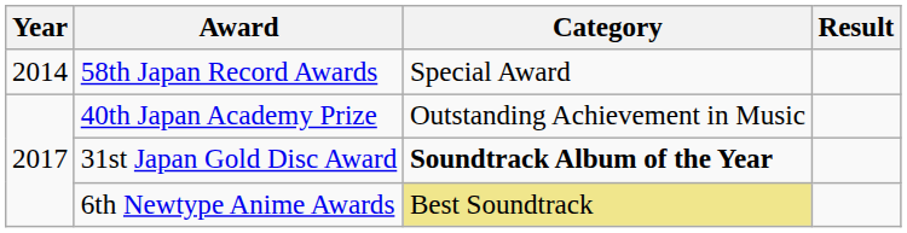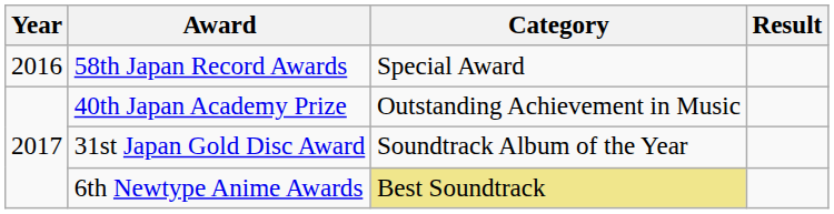58th Japan Record Awards | Year: 2014 -> 2016
31st Japan Gold Disc Award | Category: bold -> normal
